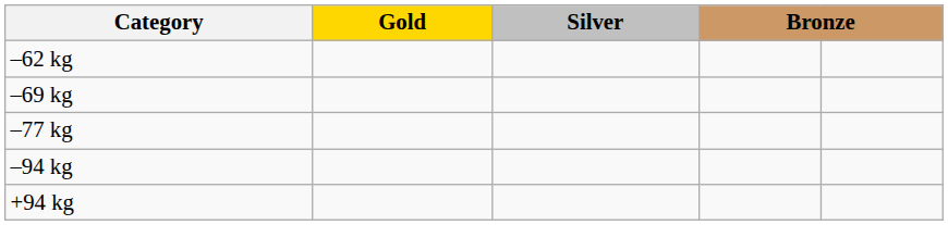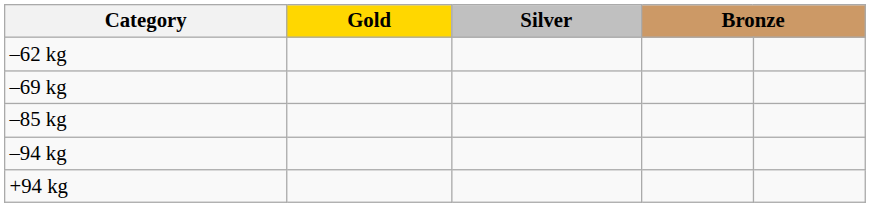- row: –77 kg
+ row: –85 kg
